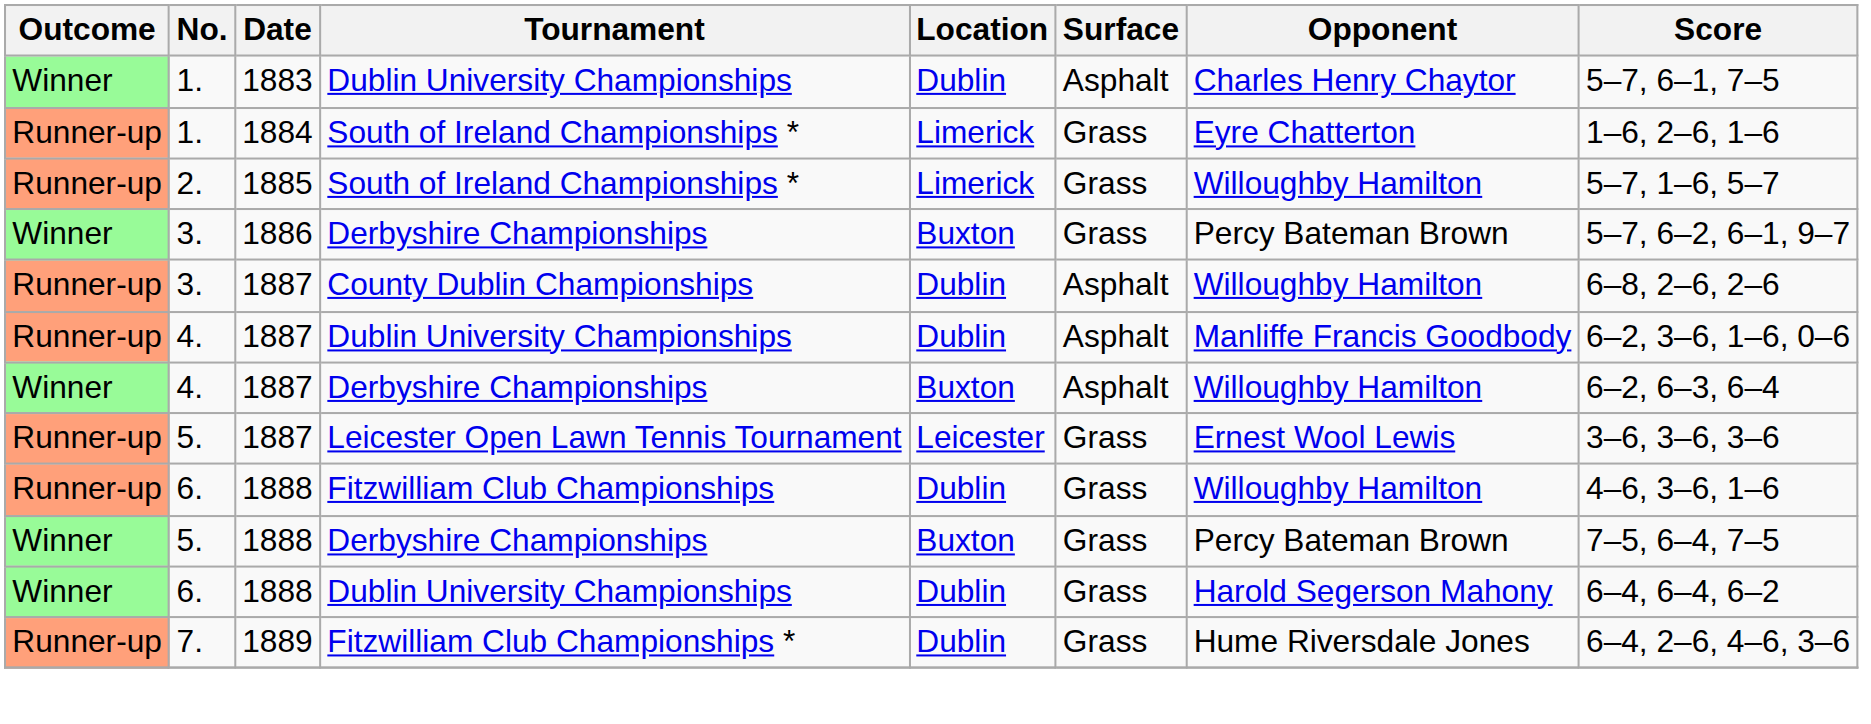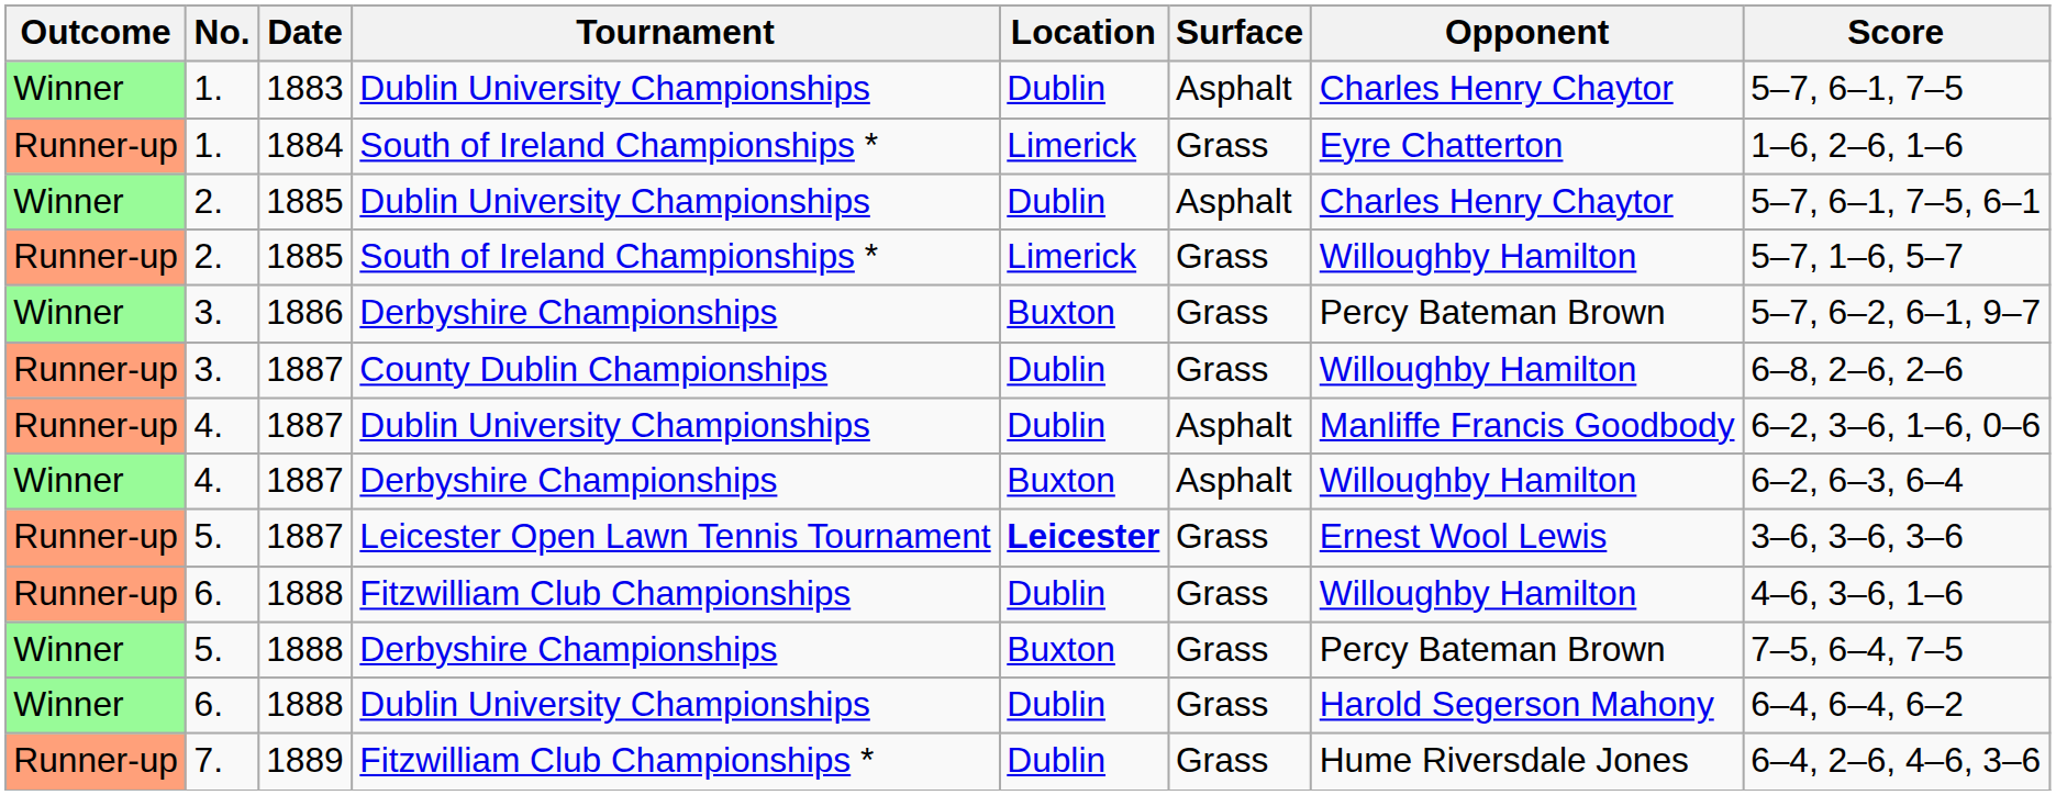+ row: Winner | 2. | 1885 | Dublin University Championships | Dublin | Asphalt | Charles Henry Chaytor | 5–7, 6–1, 7–5, 6–1
3. / County Dublin Championships | Surface: Asphalt -> Grass
5. / Leicester Open Lawn Tennis Tournament | Location: normal -> bold
